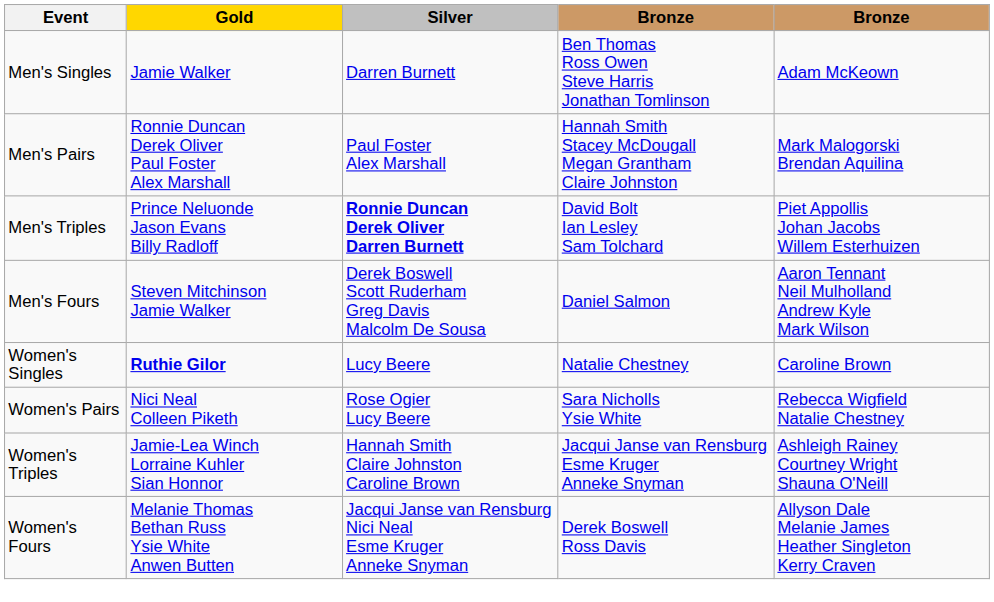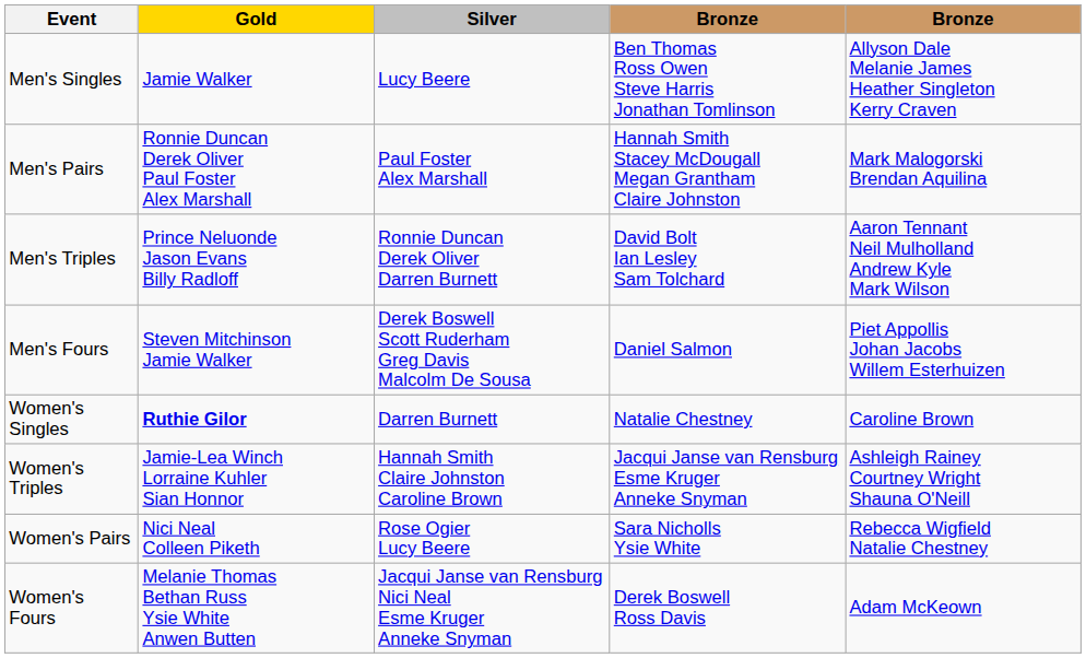Men's Singles | Silver: Darren Burnett -> Lucy Beere
Men's Singles | column 5: Adam McKeown -> Allyson Dale Melanie James Heather Singleton Kerry Craven
Men's Triples | Silver: bold -> normal
Men's Triples | column 5: Piet Appollis Johan Jacobs Willem Esterhuizen -> Aaron Tennant Neil Mulholland Andrew Kyle Mark Wilson
Men's Fours | column 5: Aaron Tennant Neil Mulholland Andrew Kyle Mark Wilson -> Piet Appollis Johan Jacobs Willem Esterhuizen
Women's Singles | Silver: Lucy Beere -> Darren Burnett
rows swapped: Women's Pairs <-> Women's Triples
Women's Fours | column 5: Allyson Dale Melanie James Heather Singleton Kerry Craven -> Adam McKeown
